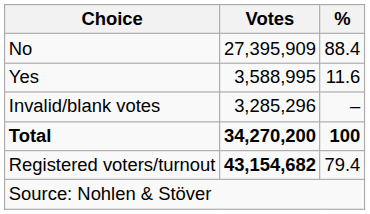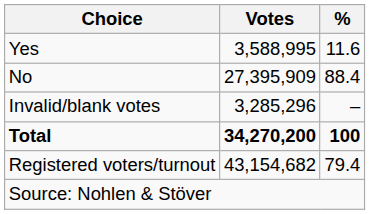rows swapped: Yes <-> No
Registered voters/turnout | Votes: bold -> normal
